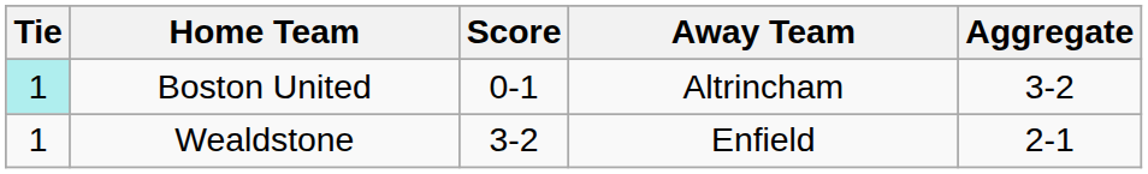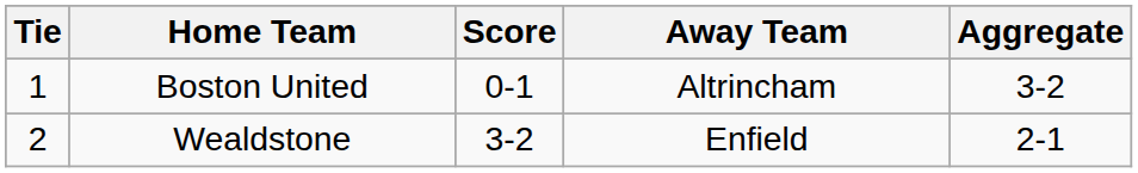Boston United | Tie: paleturquoise background -> no background
Wealdstone | Tie: 1 -> 2
